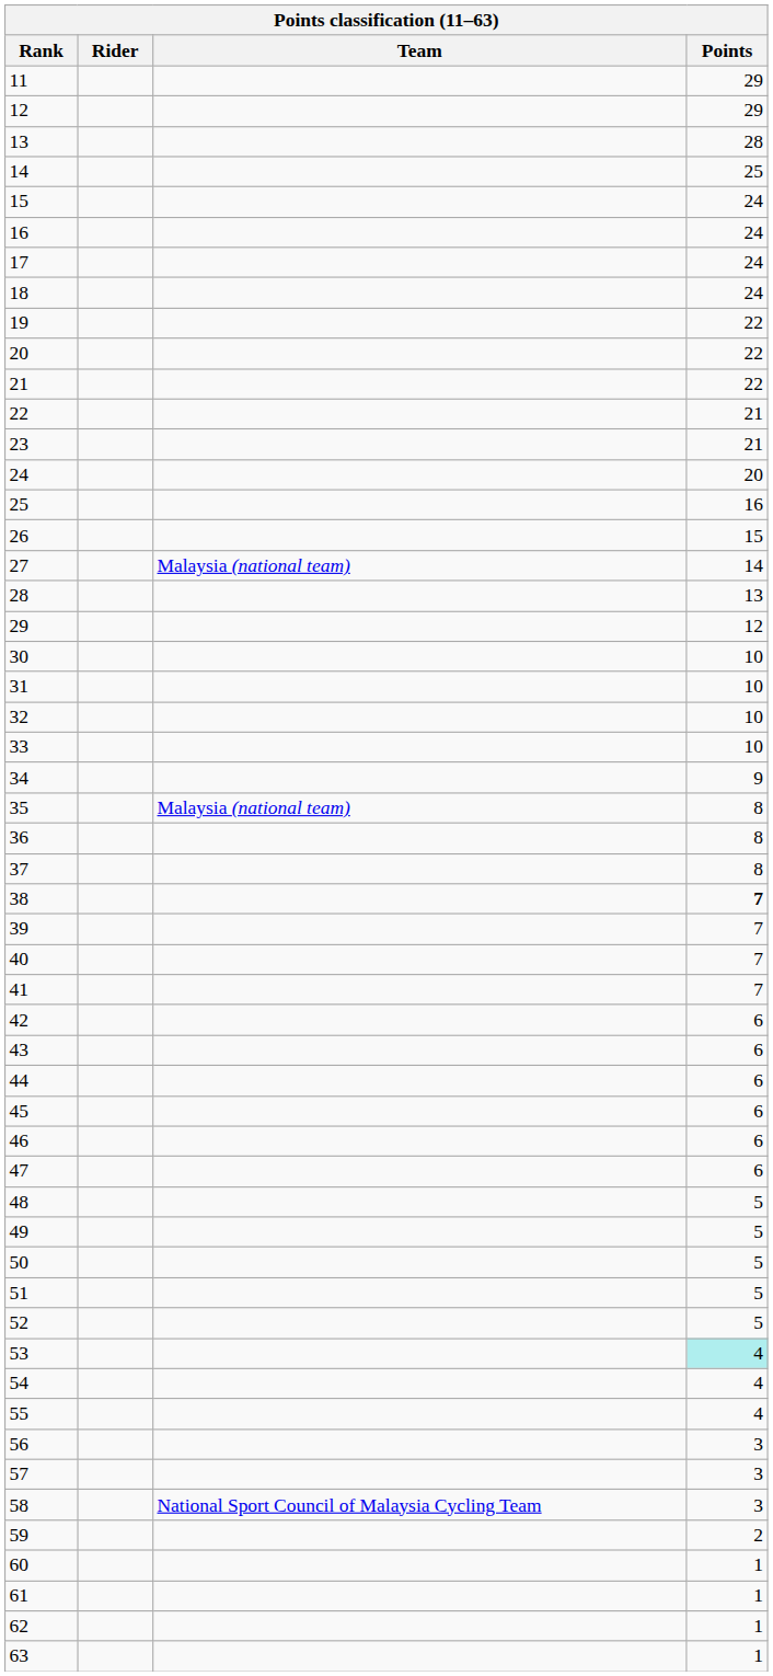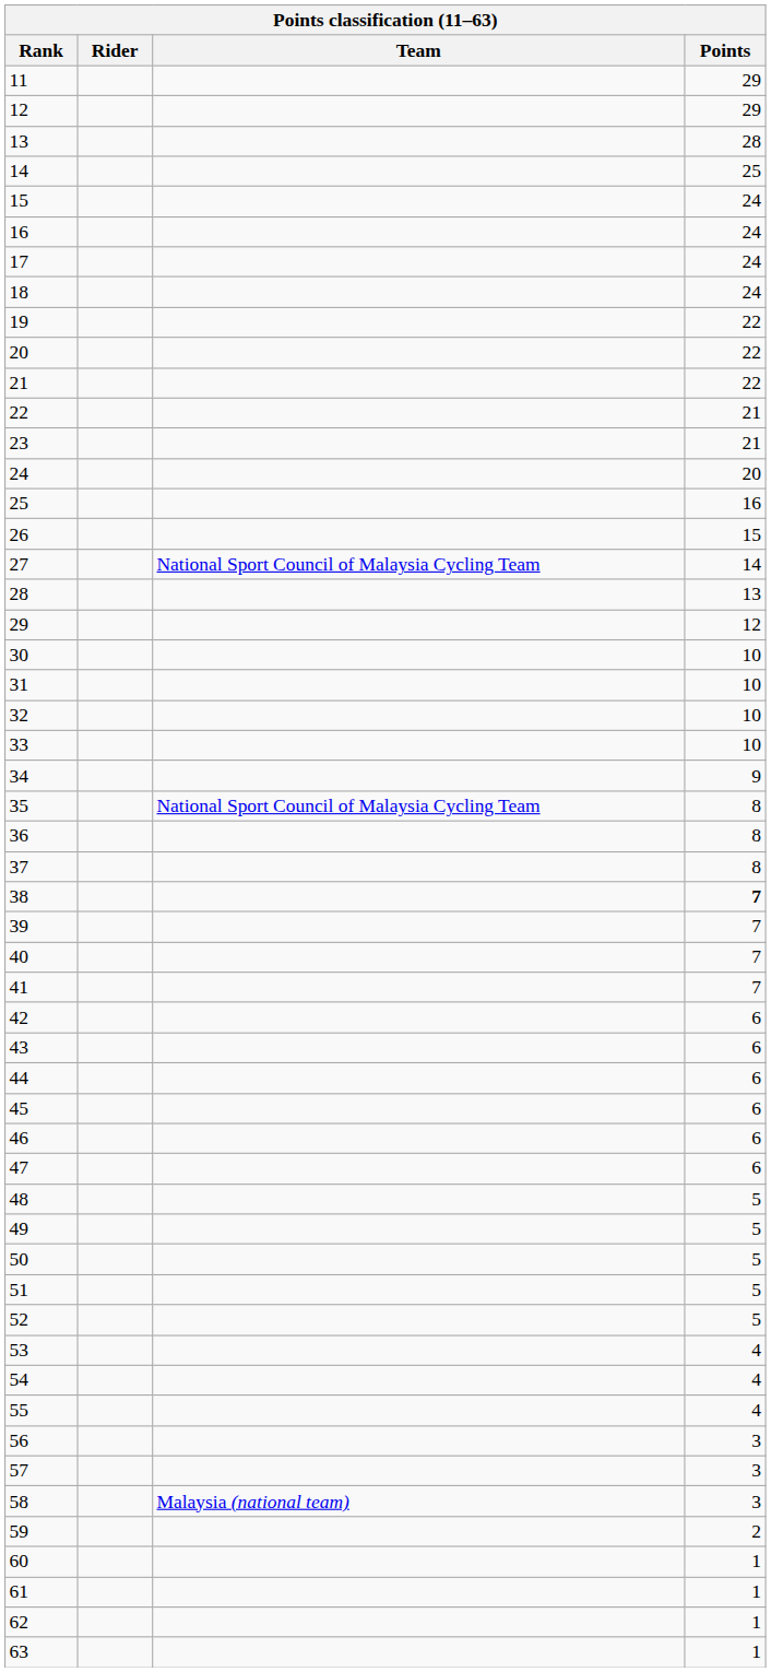27 | Team: Malaysia (national team) -> National Sport Council of Malaysia Cycling Team
35 | Team: Malaysia (national team) -> National Sport Council of Malaysia Cycling Team
53 | Points: paleturquoise background -> no background
58 | Team: National Sport Council of Malaysia Cycling Team -> Malaysia (national team)
